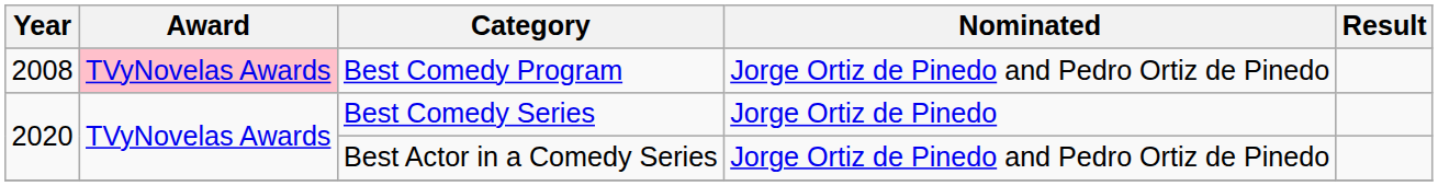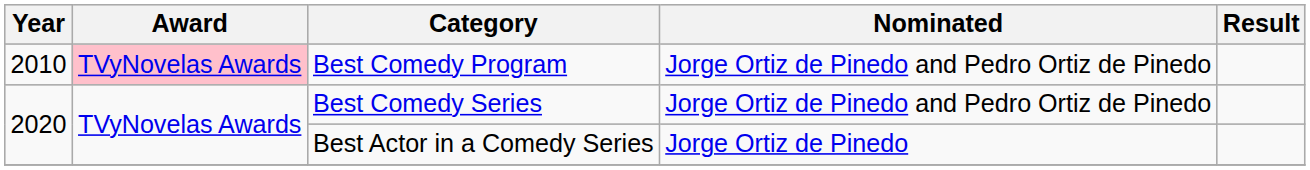Best Comedy Program | Year: 2008 -> 2010
Best Comedy Series | Nominated: Jorge Ortiz de Pinedo -> Jorge Ortiz de Pinedo and Pedro Ortiz de Pinedo
Best Actor in a Comedy Series | Nominated: Jorge Ortiz de Pinedo and Pedro Ortiz de Pinedo -> Jorge Ortiz de Pinedo
